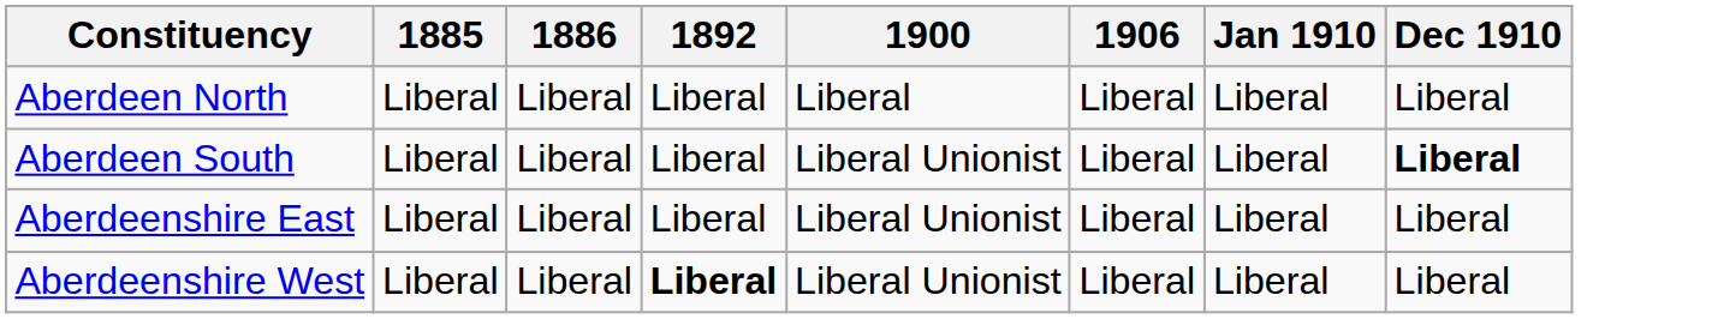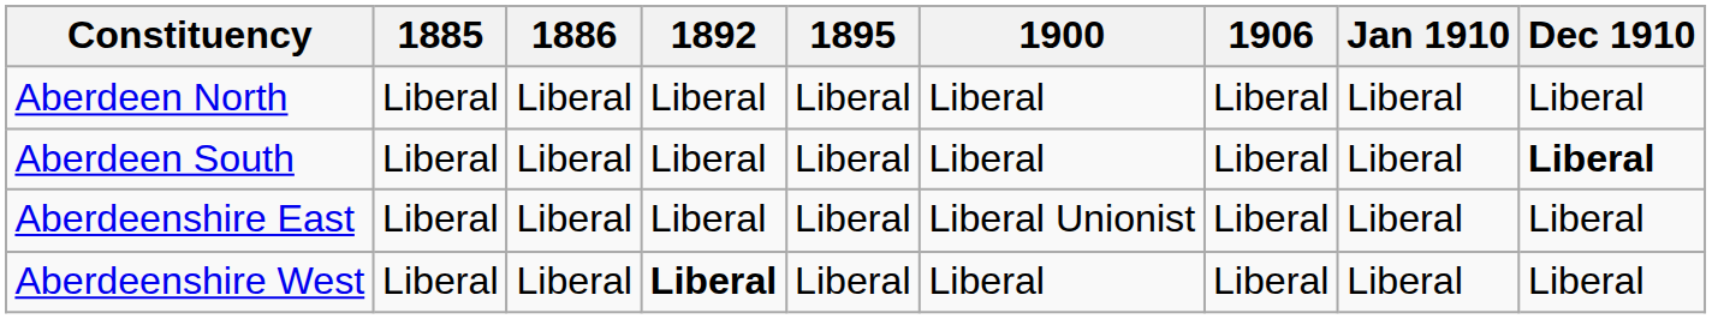+ column: 1895 | Liberal | Liberal | Liberal | Liberal
Aberdeen South | 1900: Liberal Unionist -> Liberal
Aberdeenshire West | 1900: Liberal Unionist -> Liberal
